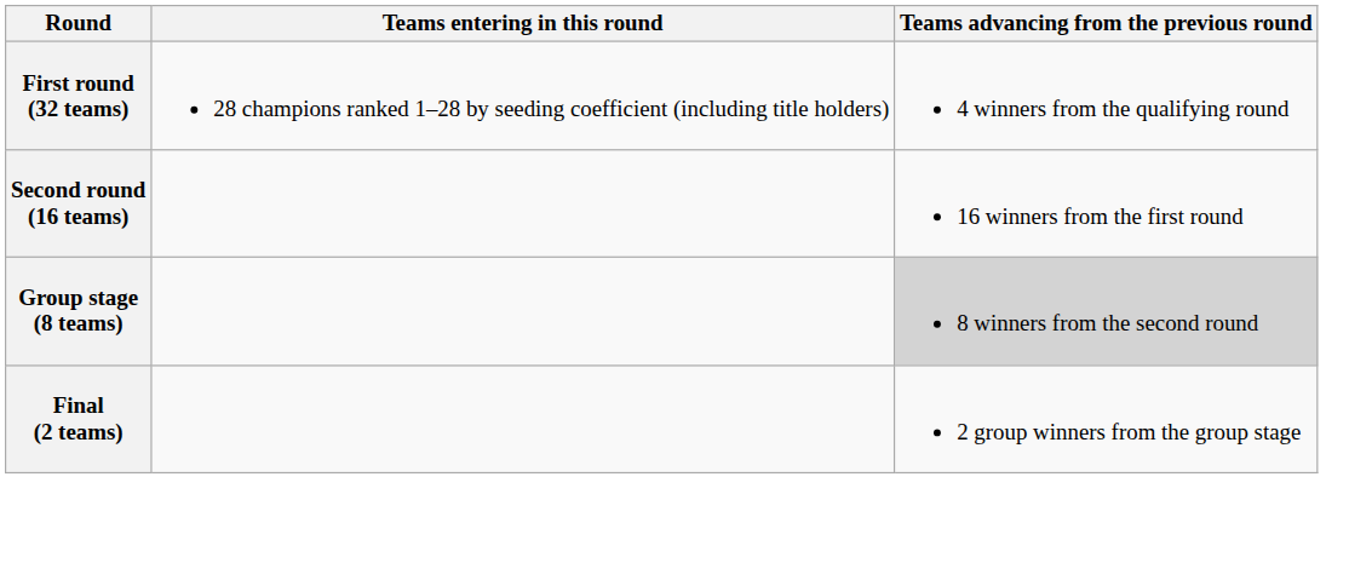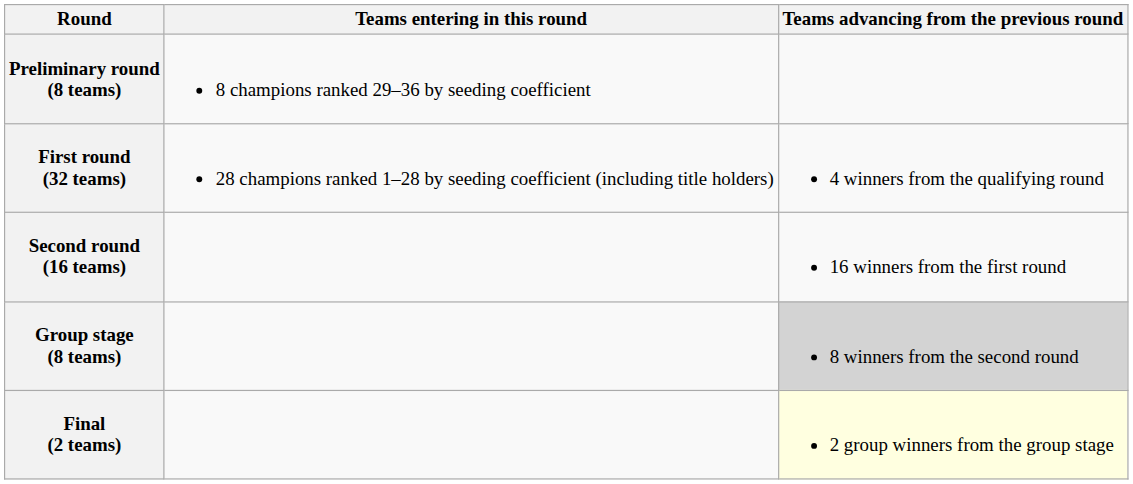+ row: Preliminary round (8 teams) | 8 champions ranked 29–36 by seeding coefficient
Final (2 teams) | Teams advancing from the previous round: no background -> lightyellow background
